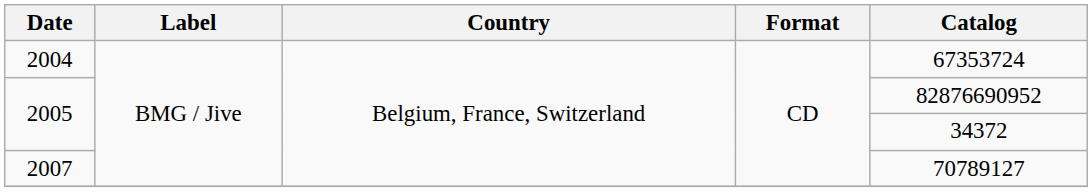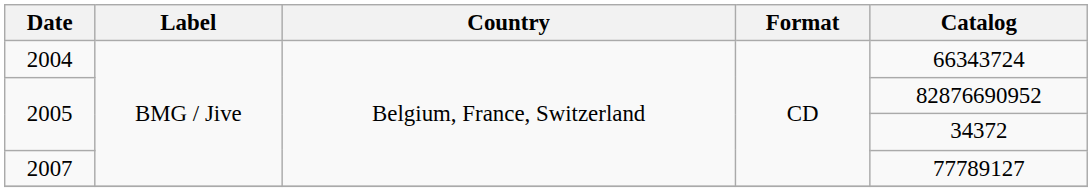2004 | Catalog: 67353724 -> 66343724
2007 | Catalog: 70789127 -> 77789127
